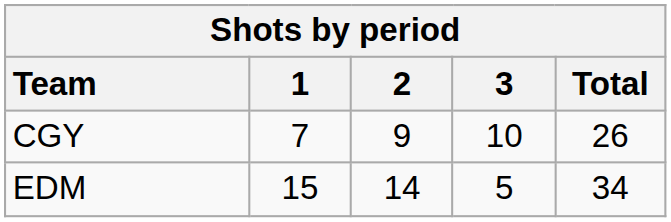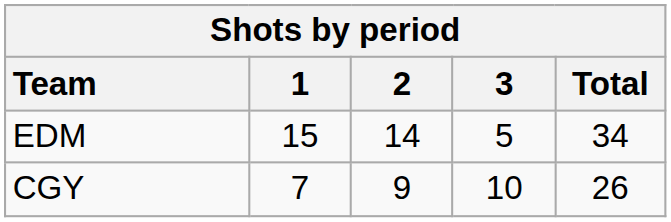rows swapped: CGY <-> EDM
